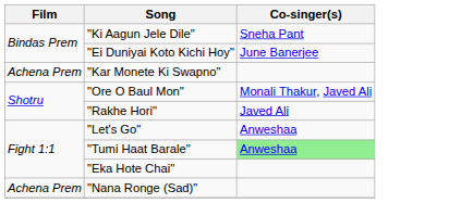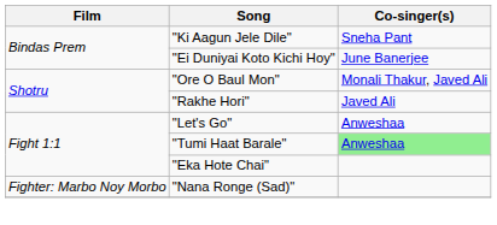- row: Achena Prem | "Kar Monete Ki Swapno"
"Nana Ronge (Sad)" | Film: Achena Prem -> Fighter: Marbo Noy Morbo
